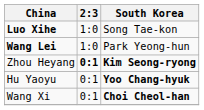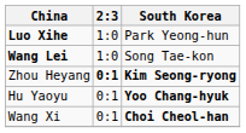Luo Xihe | South Korea: Song Tae-kon -> Park Yeong-hun
Wang Lei | South Korea: Park Yeong-hun -> Song Tae-kon
